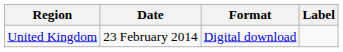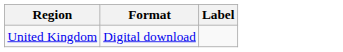- column: Date | 23 February 2014
